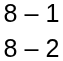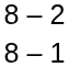rows swapped: 8 – 2 <-> 8 – 1
